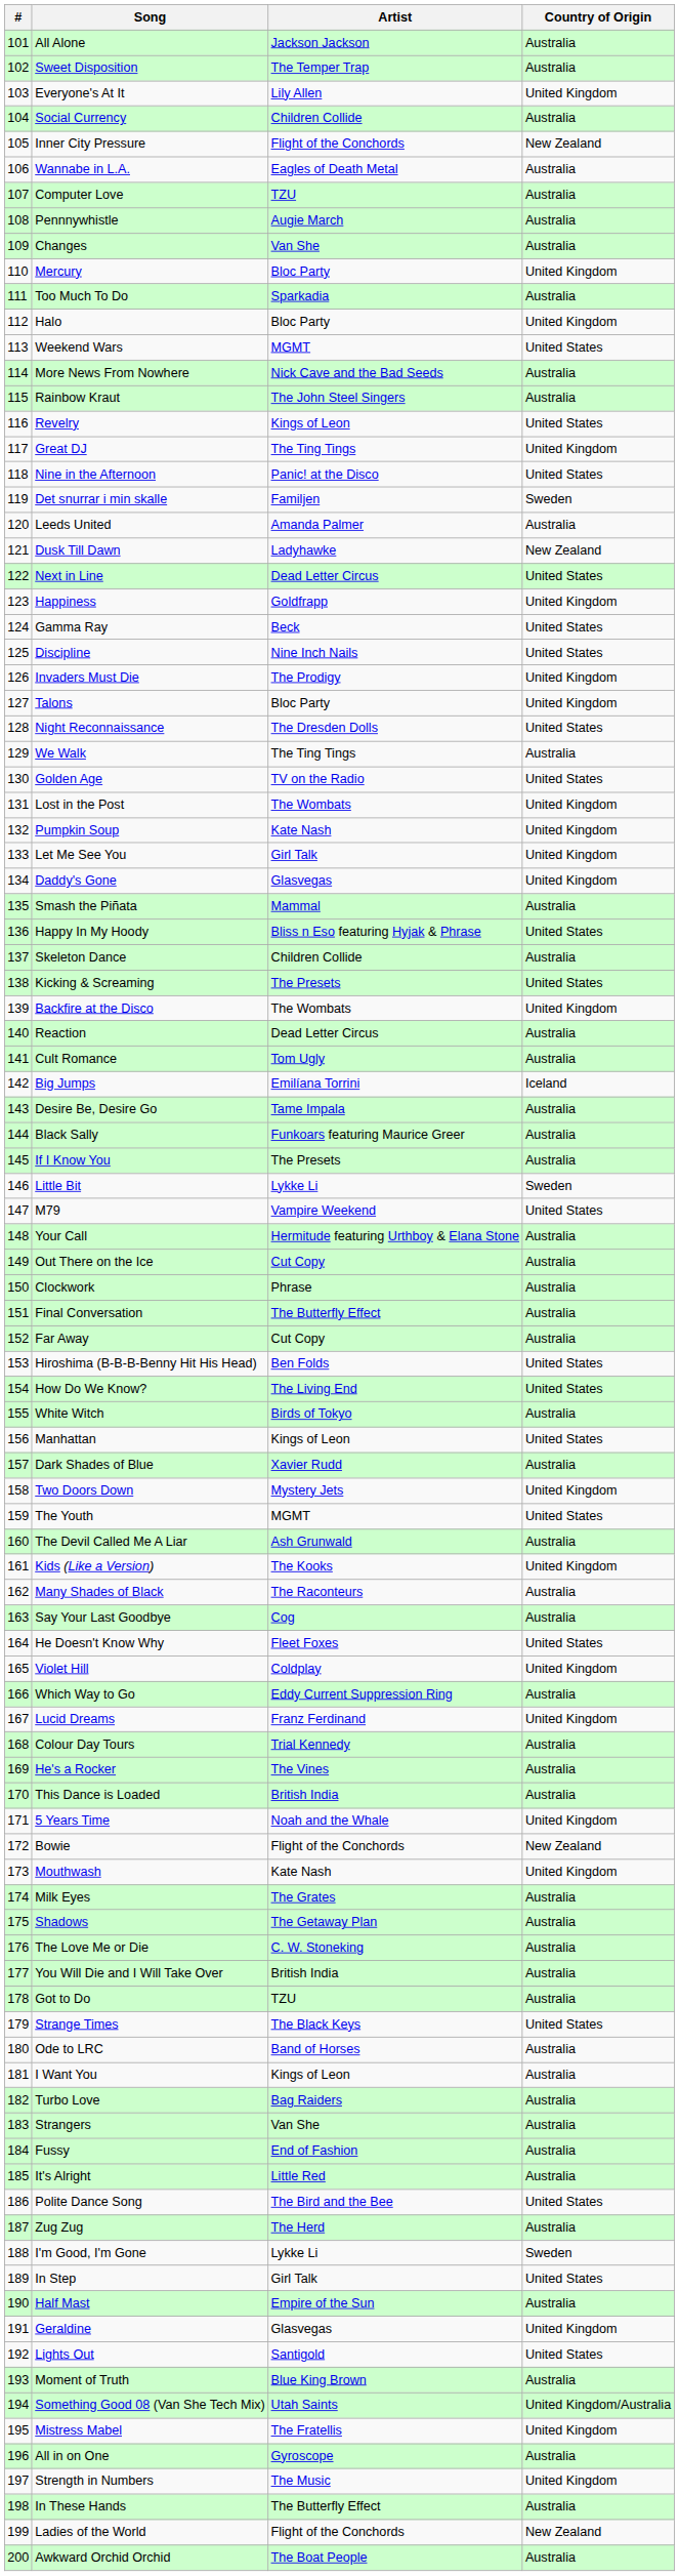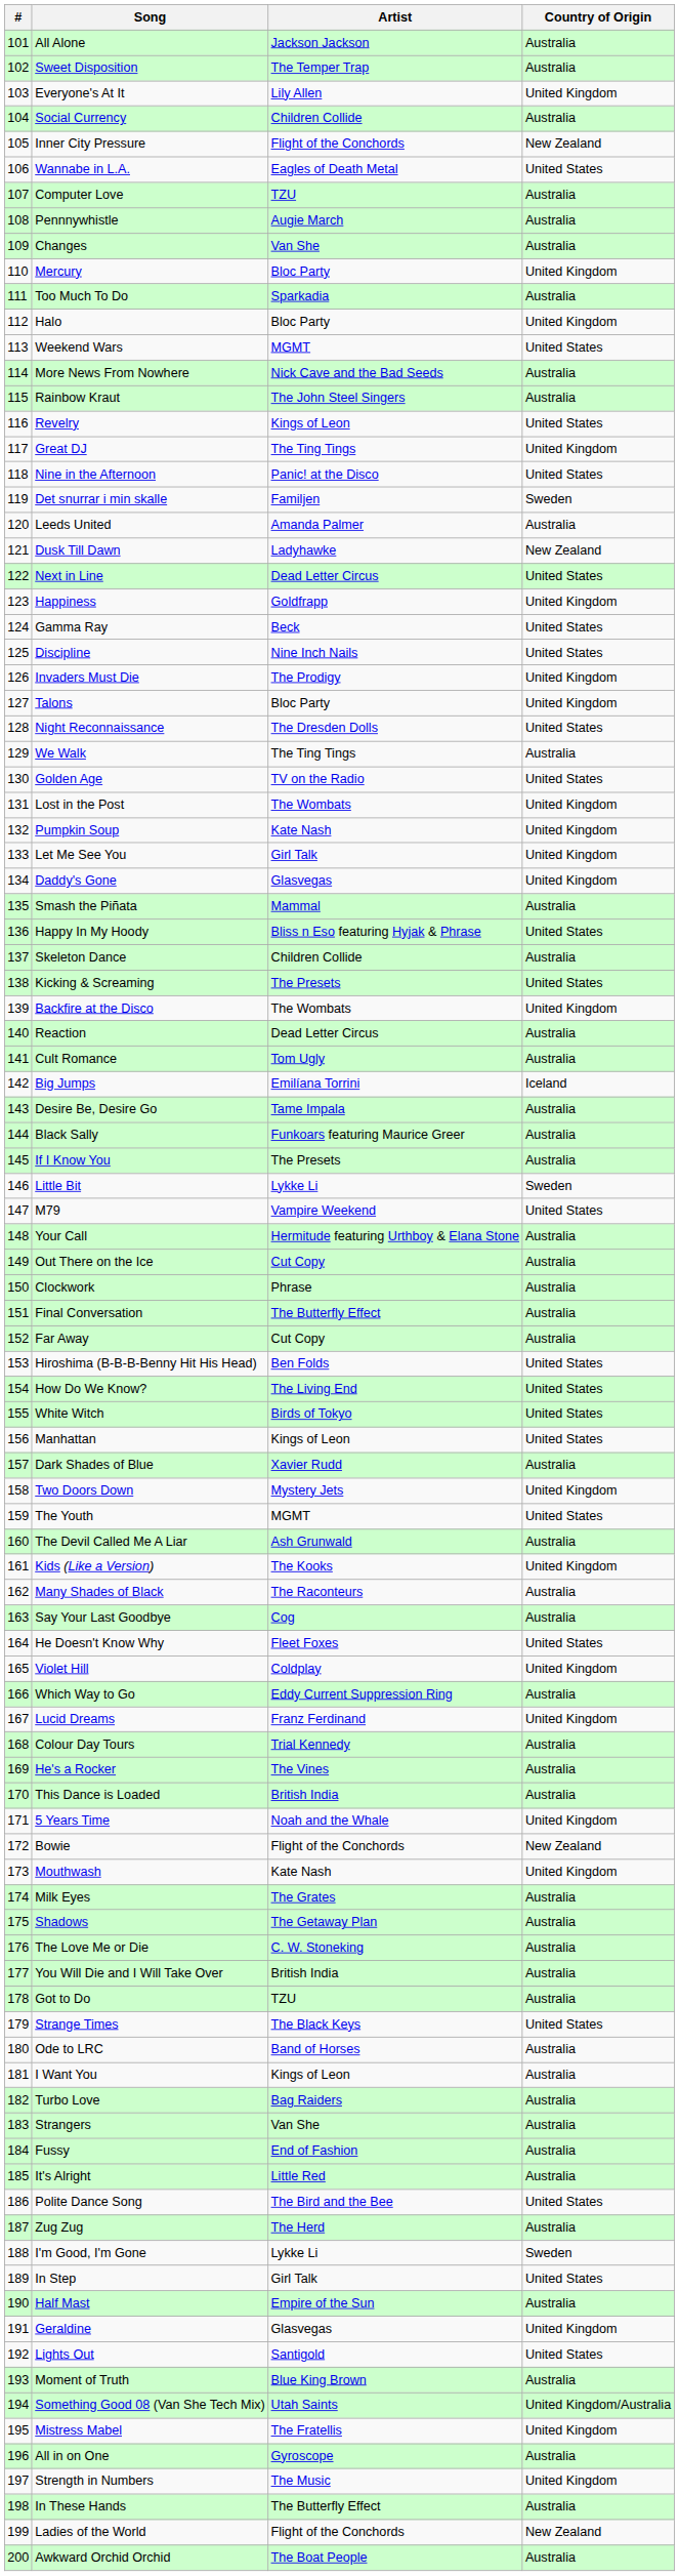Wannabe in L.A. | Country of Origin: Australia -> United States
White Witch | Country of Origin: Australia -> United States
